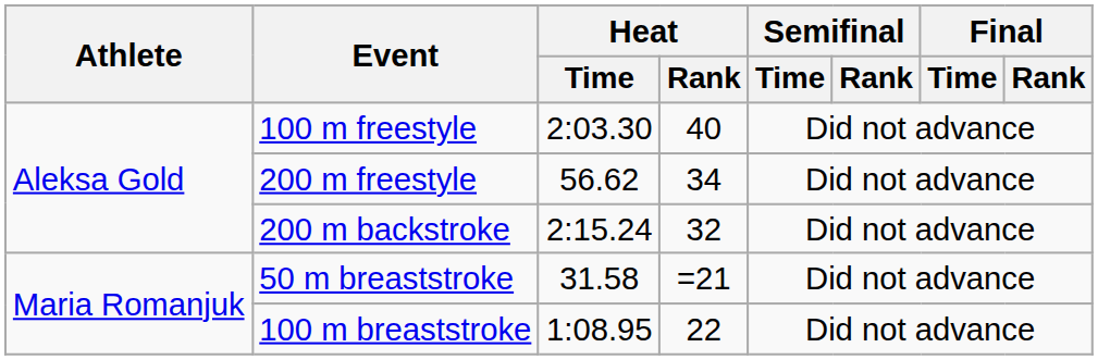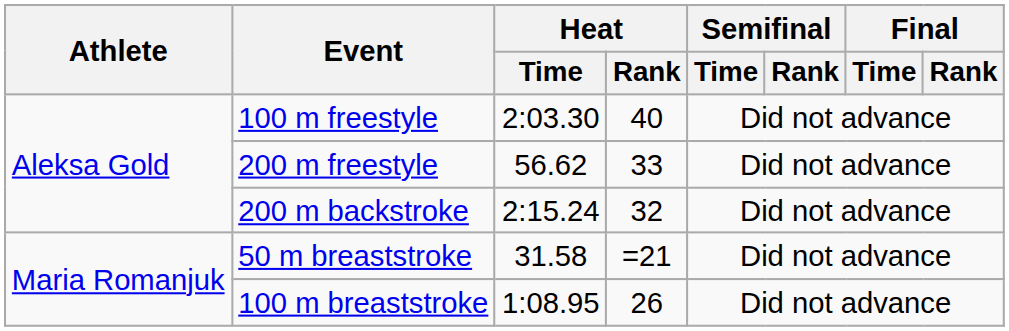200 m freestyle | Heat / Rank: 34 -> 33
100 m breaststroke | Heat / Rank: 22 -> 26
